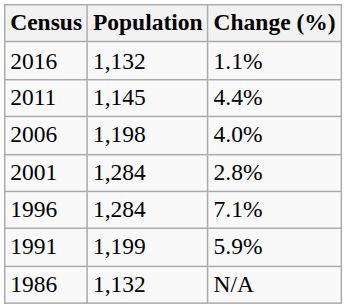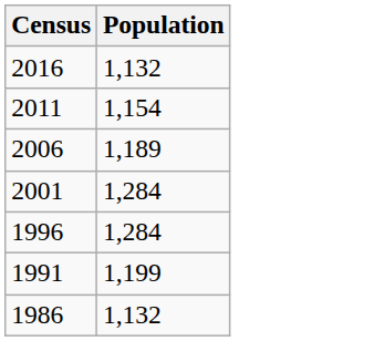- column: Change (%) | 1.1% | 4.4% | 4.0% | 2.8% | 7.1% | 5.9% | N/A
2011 | Population: 1,145 -> 1,154
2006 | Population: 1,198 -> 1,189
